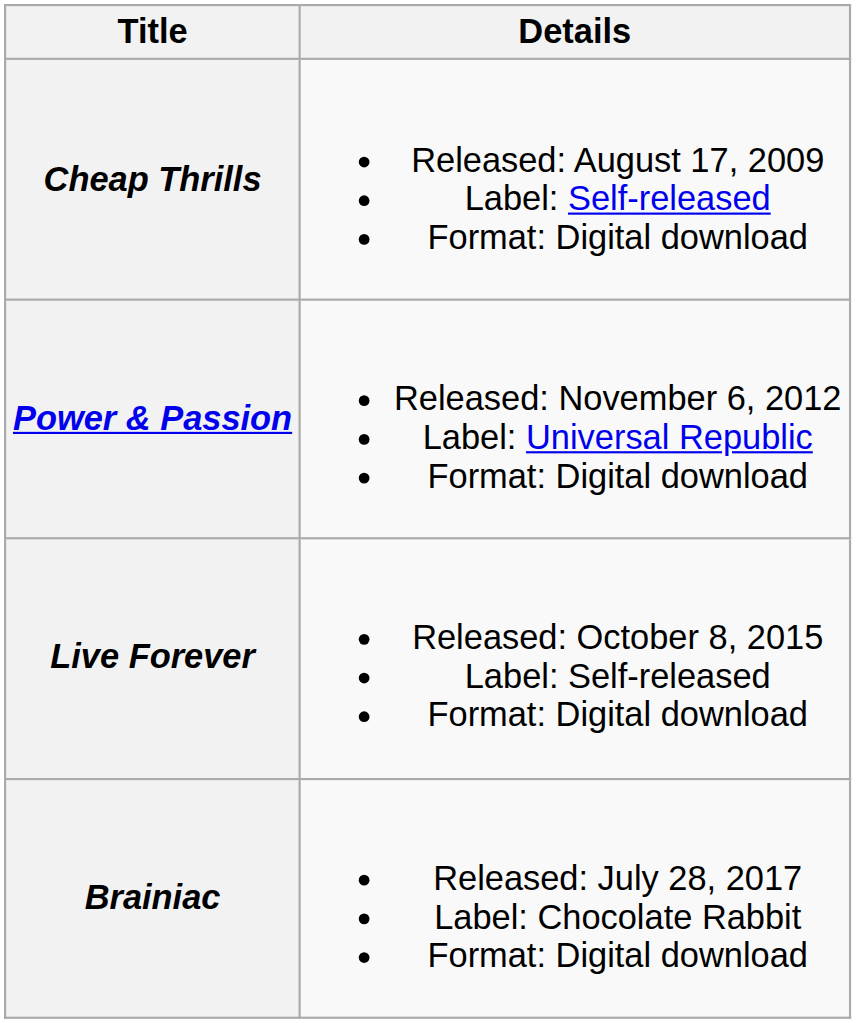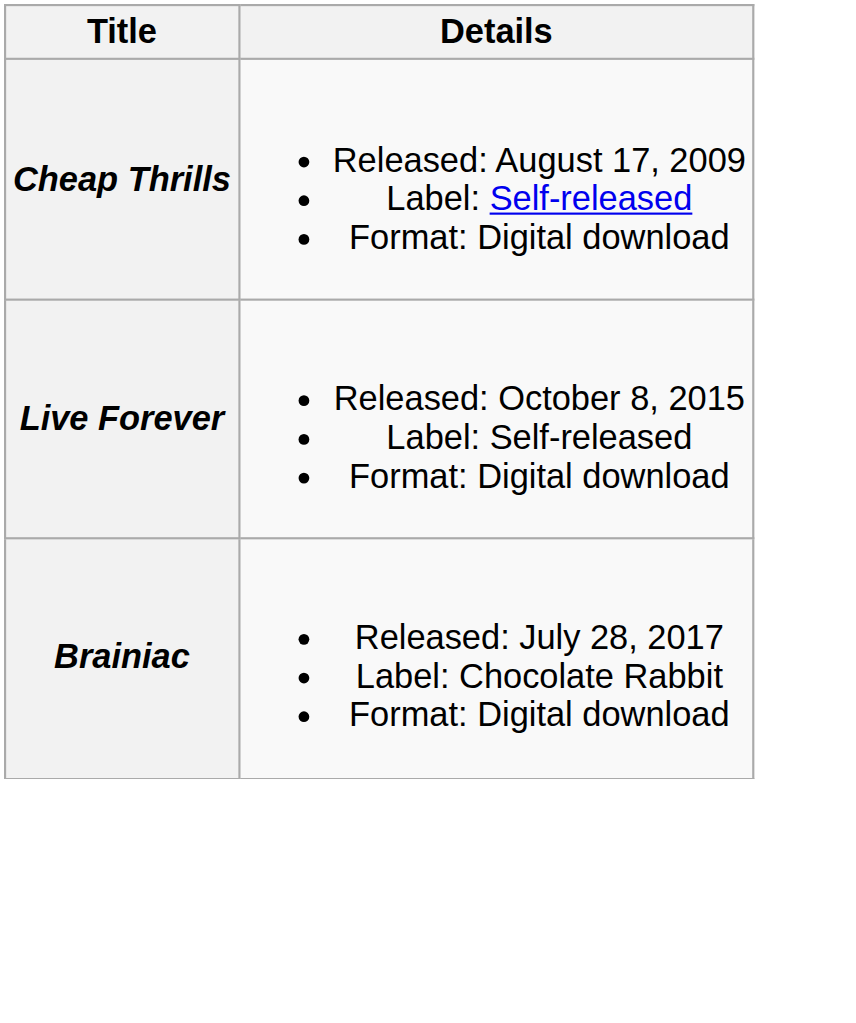- row: Power & Passion | Released: November 6, 2012 Label: Universal Republic Format: Digital download
